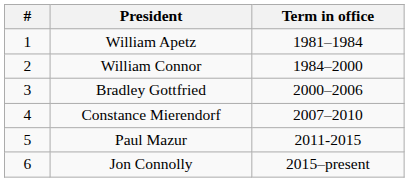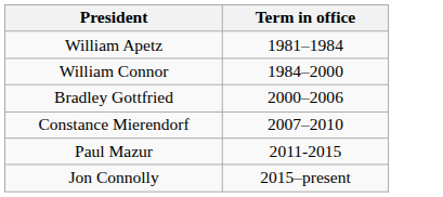- column: # | 1 | 2 | 3 | 4 | 5 | 6
